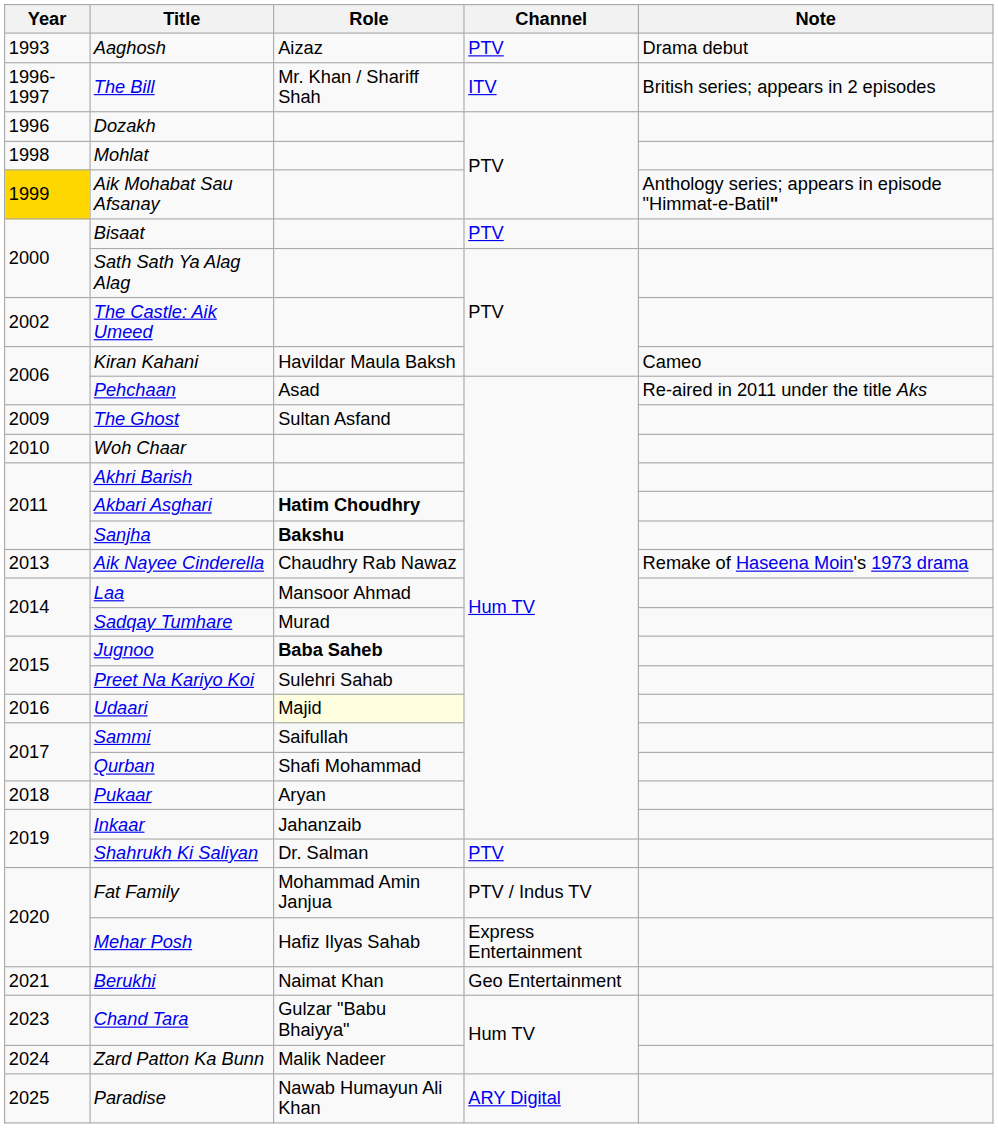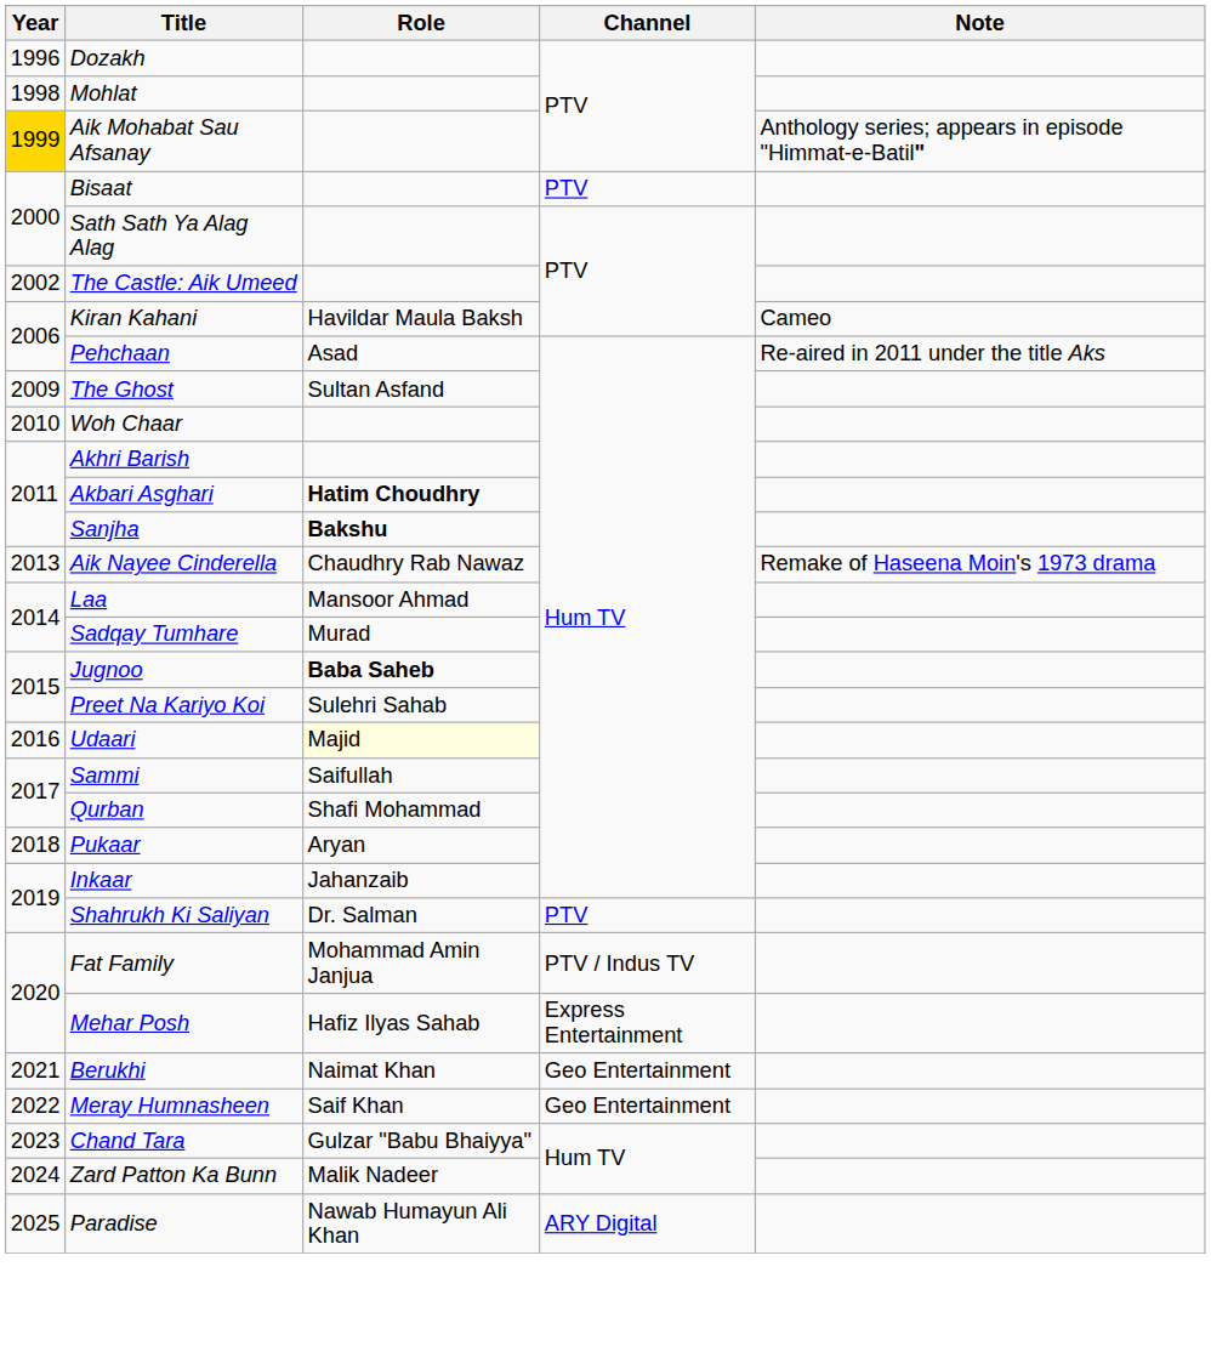- row: 1993 | Aaghosh | Aizaz | PTV | Drama debut
- row: 1996-1997 | The Bill | Mr. Khan / Shariff Shah | ITV | British series; appears in 2 episodes
+ row: 2022 | Meray Humnasheen | Saif Khan | Geo Entertainment
